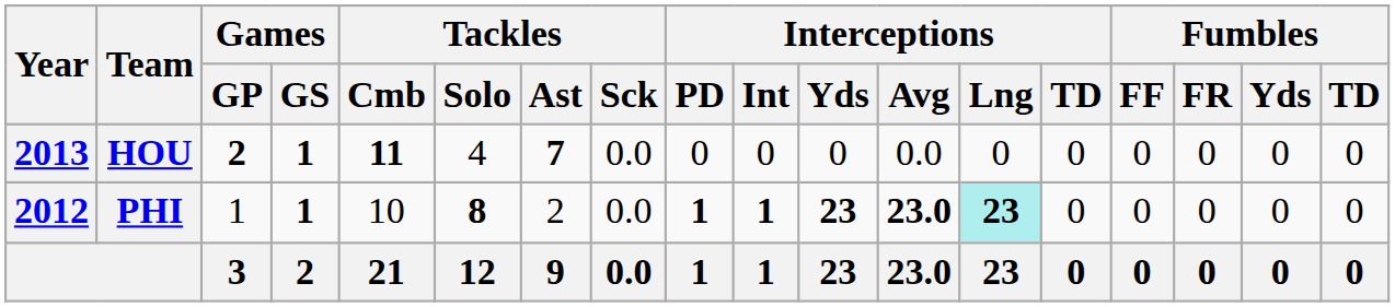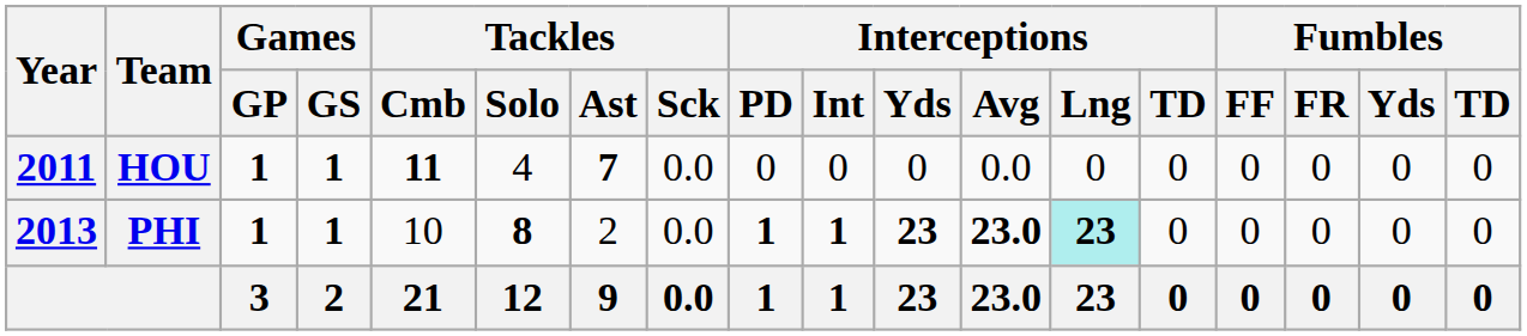HOU | Year: 2013 -> 2011
HOU | Games / GP: 2 -> 1
PHI | Year: 2012 -> 2013
PHI | Games / GP: normal -> bold
